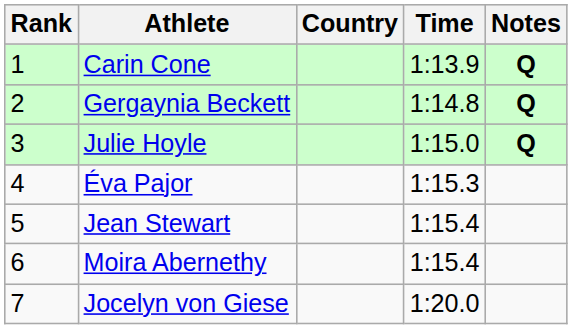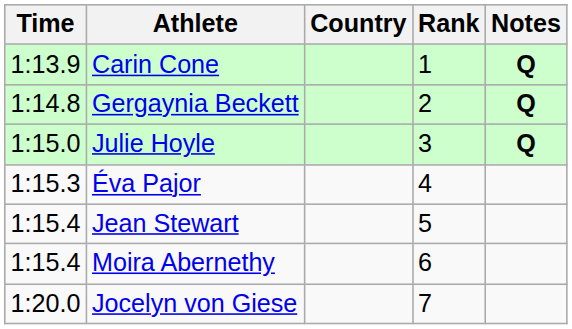columns swapped: Rank <-> Time
